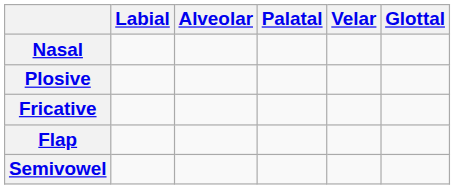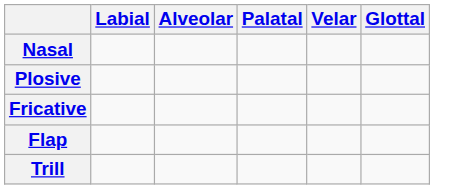+ row: Trill
- row: Semivowel
